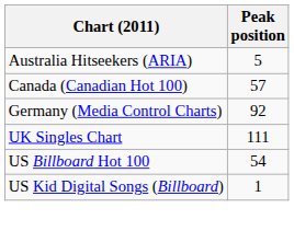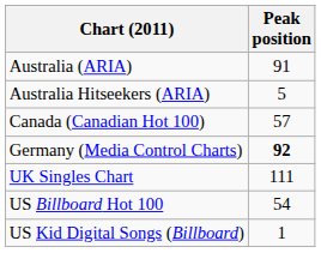+ row: Australia (ARIA) | 91
Germany (Media Control Charts) | Peak position: normal -> bold
